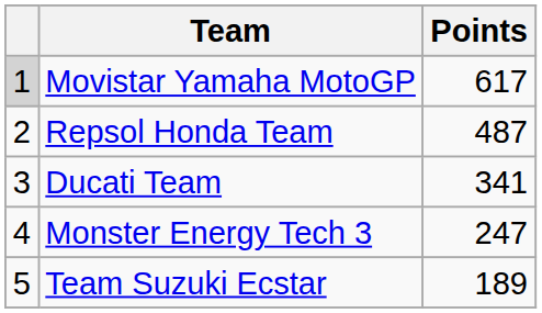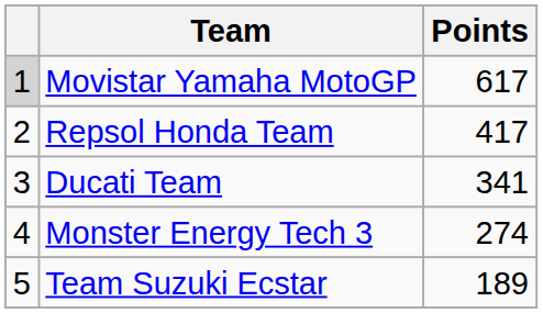Repsol Honda Team | Points: 487 -> 417
Monster Energy Tech 3 | Points: 247 -> 274
